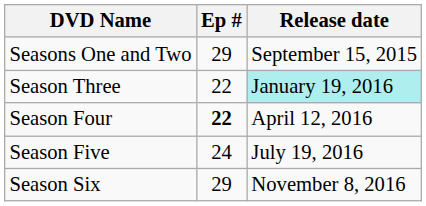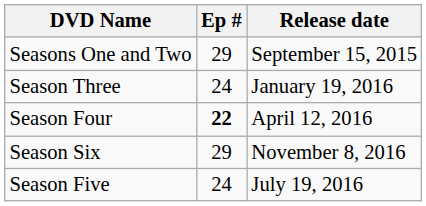Season Three | Ep #: 22 -> 24
Season Three | Release date: paleturquoise background -> no background
rows swapped: Season Five <-> Season Six
